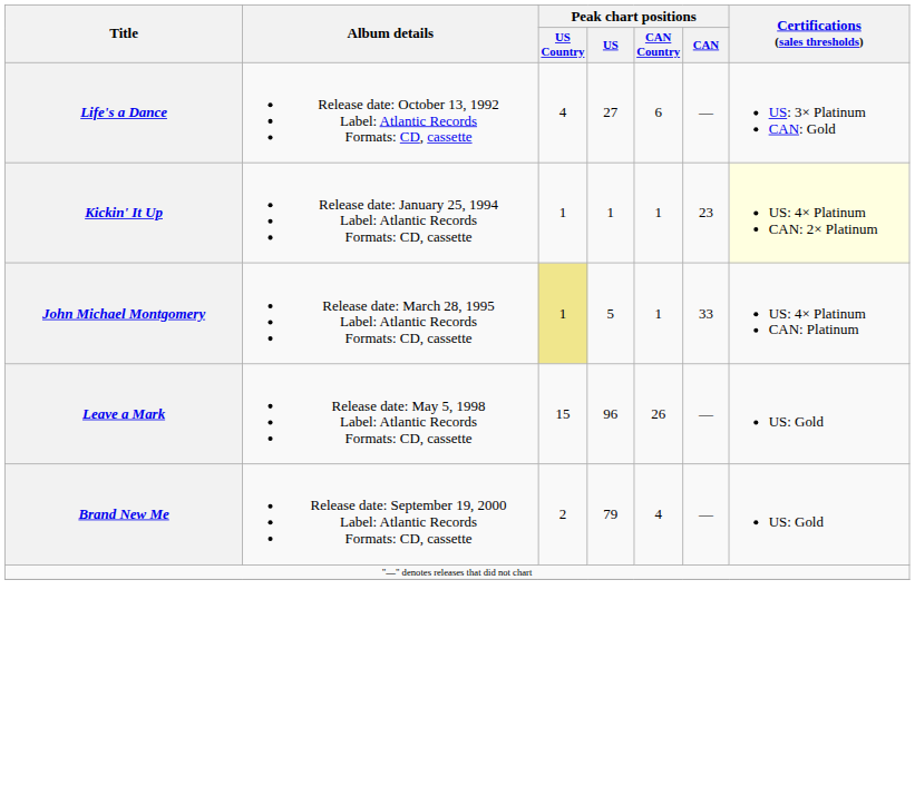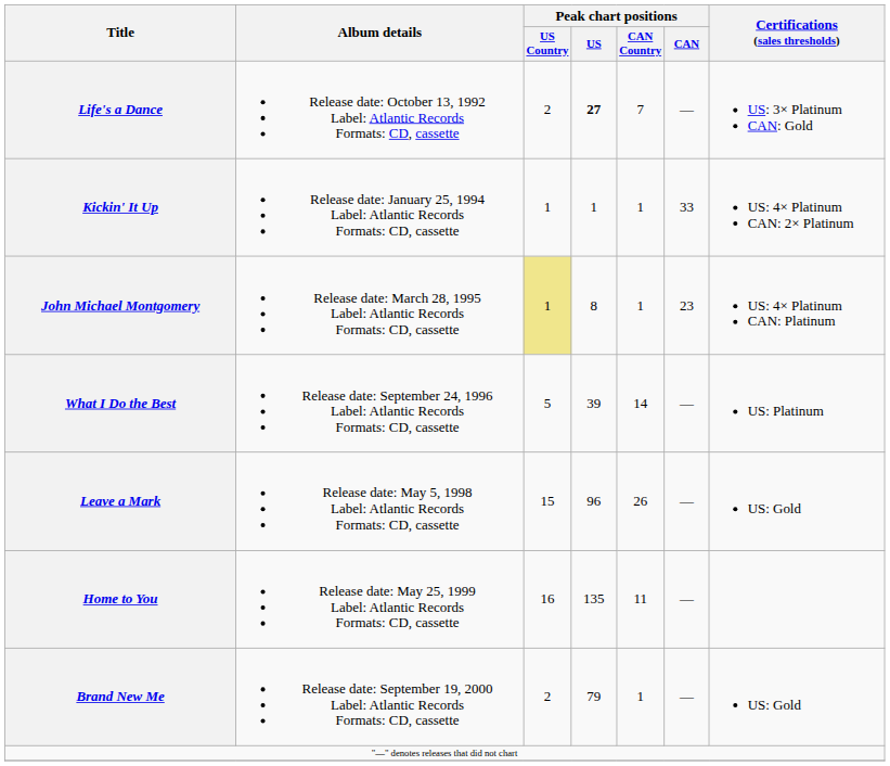Life's a Dance | Peak chart positions / US Country: 4 -> 2
Life's a Dance | Peak chart positions / US: normal -> bold
Life's a Dance | Peak chart positions / CAN Country: 6 -> 7
Kickin' It Up | Peak chart positions / CAN: 23 -> 33
Kickin' It Up | Certifications (sales thresholds): lightyellow background -> no background
John Michael Montgomery | Peak chart positions / US: 5 -> 8
John Michael Montgomery | Peak chart positions / CAN: 33 -> 23
+ row: What I Do the Best | Release date: September 24, 1996 Label: Atlantic Records Formats: CD, cassette | 5 | 39 | 14 | — | US: Platinum
+ row: Home to You | Release date: May 25, 1999 Label: Atlantic Records Formats: CD, cassette | 16 | 135 | 11 | —
Brand New Me | Peak chart positions / CAN Country: 4 -> 1
